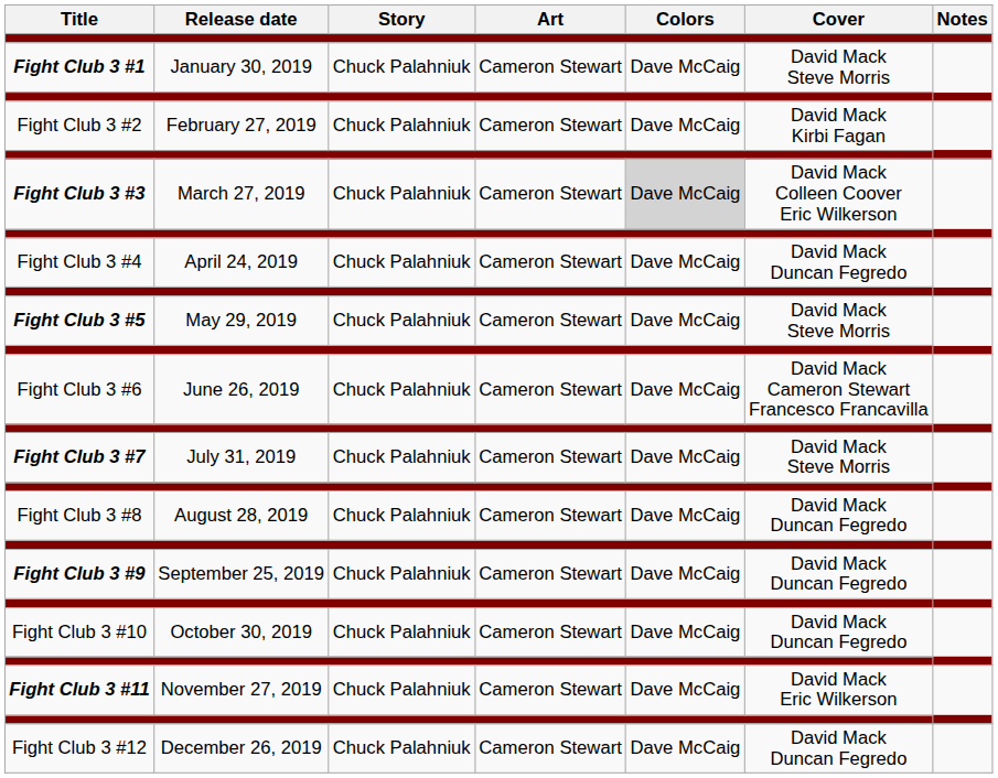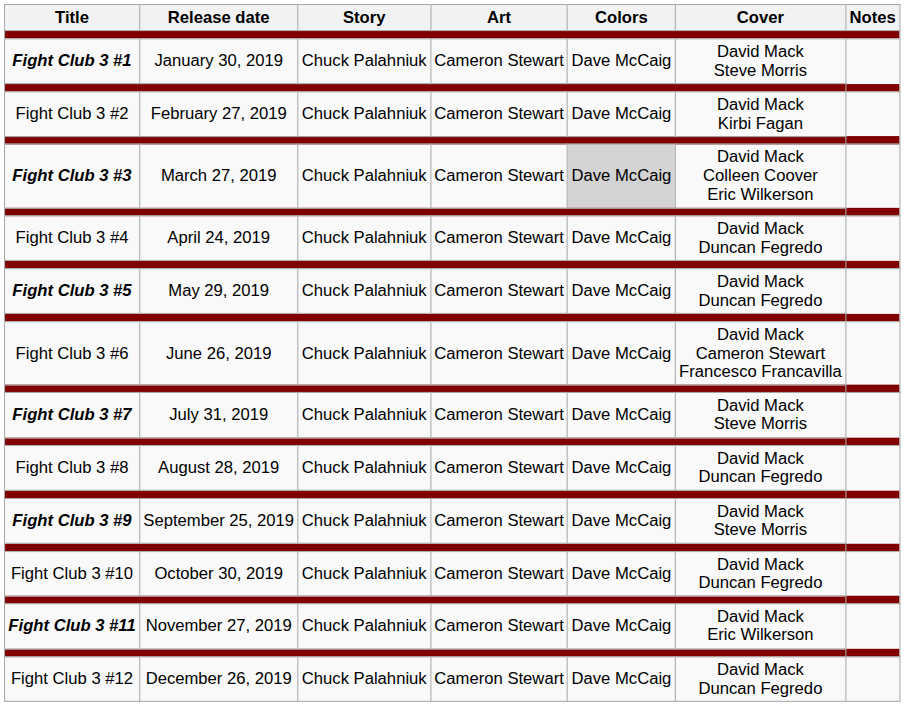Fight Club 3 #5 | Cover: David Mack Steve Morris -> David Mack Duncan Fegredo
Fight Club 3 #9 | Cover: David Mack Duncan Fegredo -> David Mack Steve Morris
